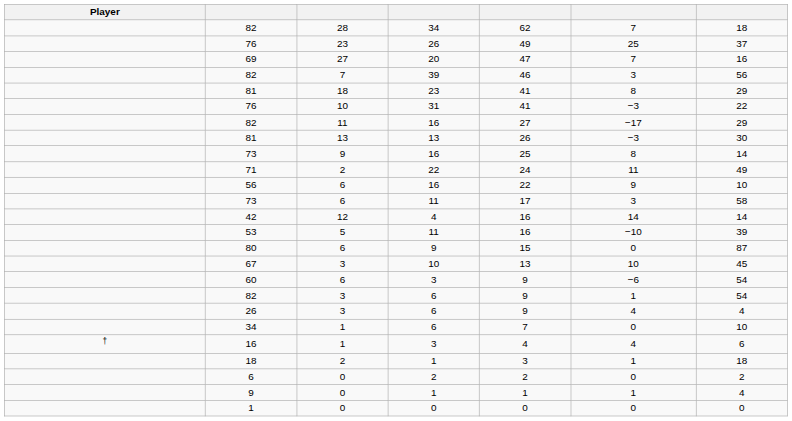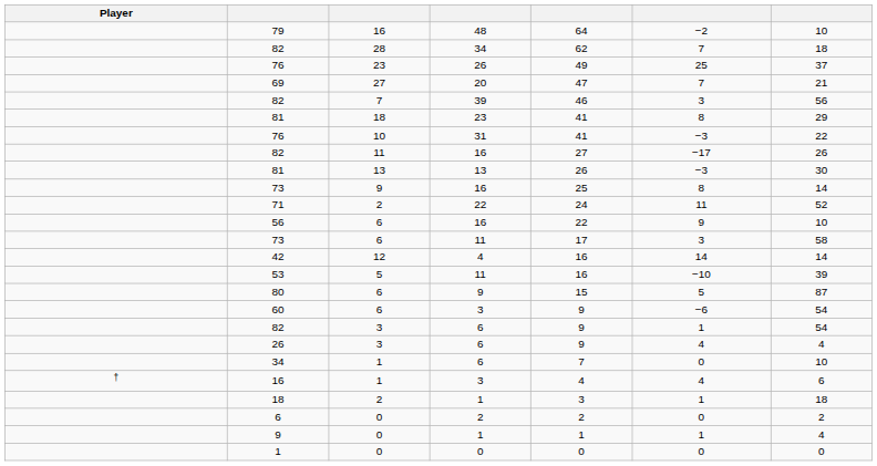+ row: 79 | 16 | 48 | 64 | −2 | 10
69 | column 7: 16 -> 21
82 / 16 | column 7: 29 -> 26
71 | column 7: 49 -> 52
80 | column 6: 0 -> 5
- row: 67 | 3 | 10 | 13 | 10 | 45
